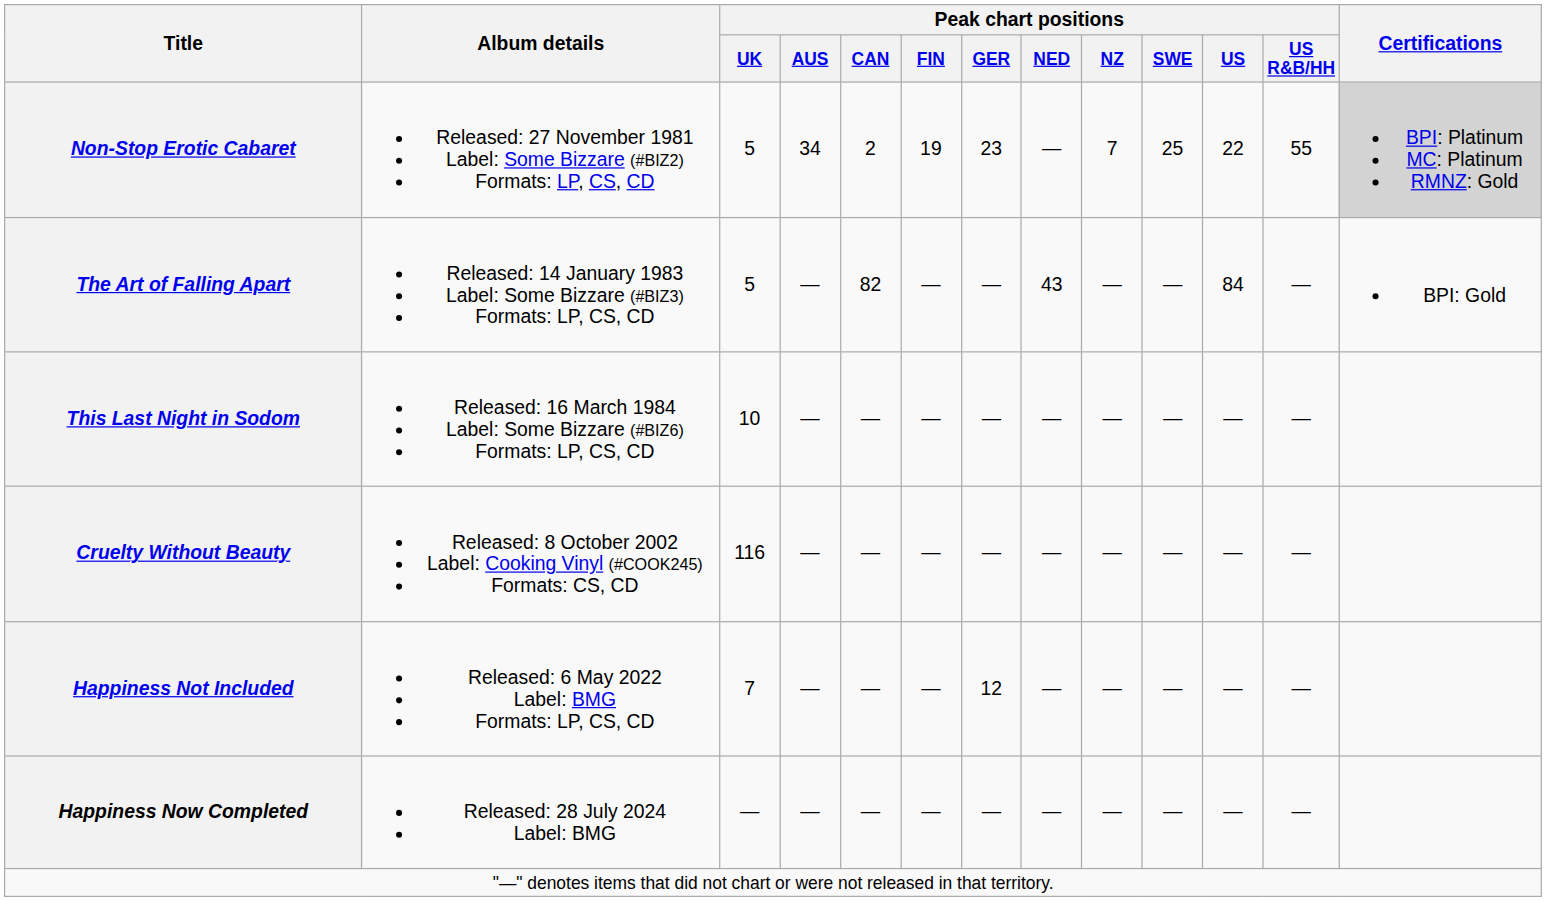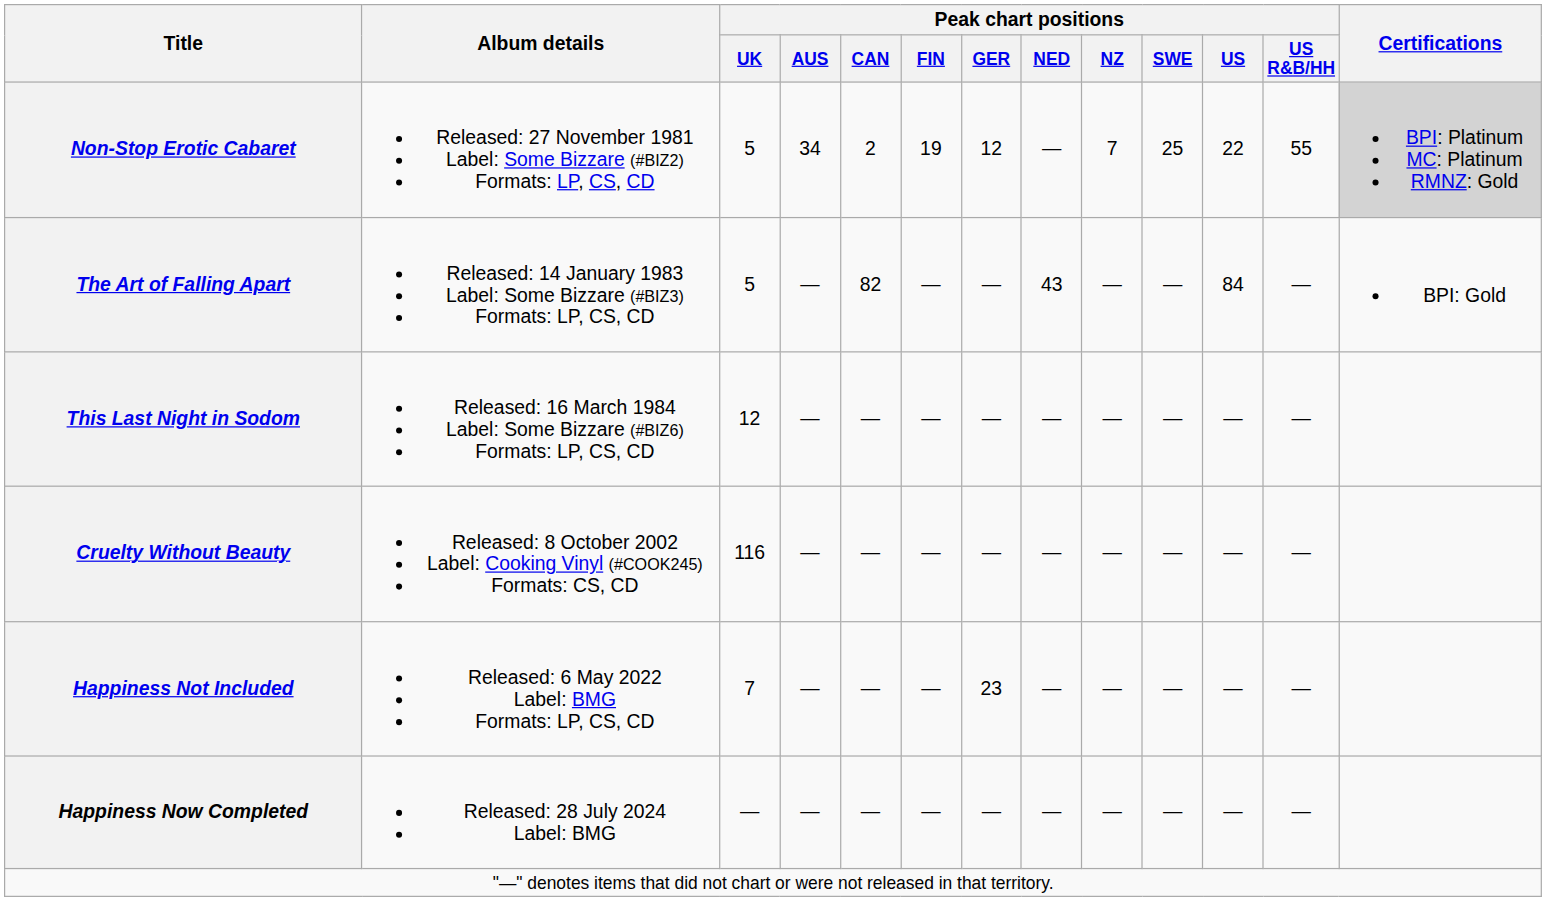Non-Stop Erotic Cabaret | Peak chart positions / GER: 23 -> 12
This Last Night in Sodom | Peak chart positions / UK: 10 -> 12
Happiness Not Included | Peak chart positions / GER: 12 -> 23
